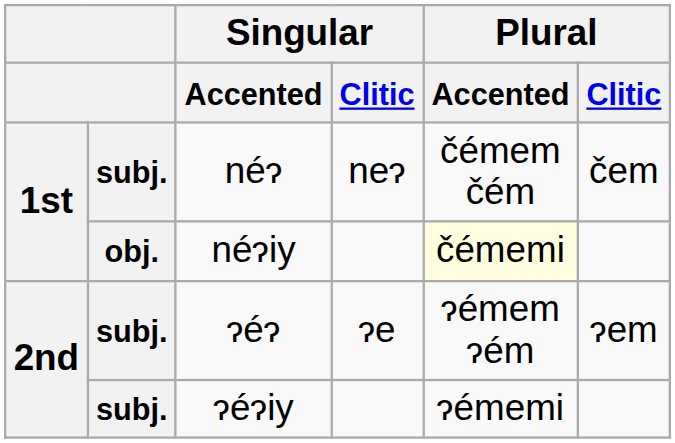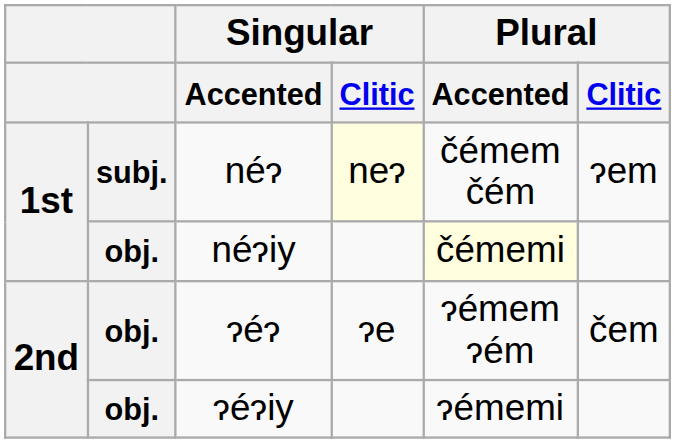néɂ | Singular / Clitic: no background -> lightyellow background
néɂ | Plural / Clitic: čem -> ɂem
ɂéɂ | column 2: subj. -> obj.
ɂéɂ | Plural / Clitic: ɂem -> čem
ɂéɂiy | column 2: subj. -> obj.
